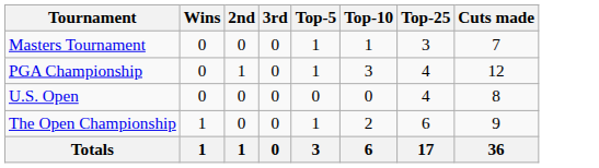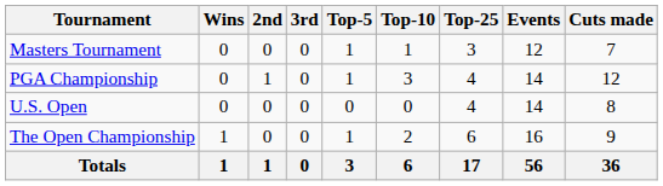+ column: Events | 12 | 14 | 14 | 16 | 56
